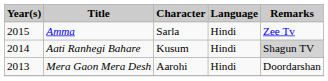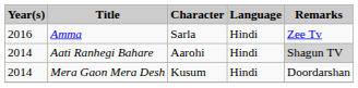Amma | Year(s): 2015 -> 2016
Aati Ranhegi Bahare | Character: Kusum -> Aarohi
Mera Gaon Mera Desh | Year(s): 2013 -> 2014
Mera Gaon Mera Desh | Character: Aarohi -> Kusum
